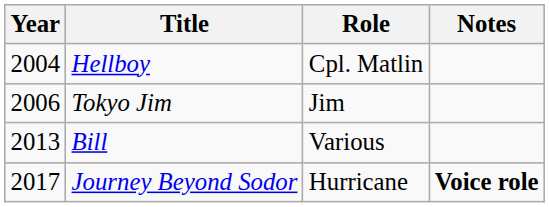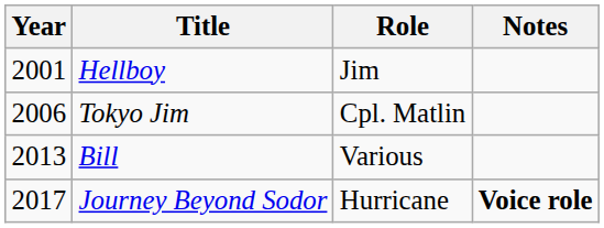Hellboy | Year: 2004 -> 2001
Hellboy | Role: Cpl. Matlin -> Jim
Tokyo Jim | Role: Jim -> Cpl. Matlin
